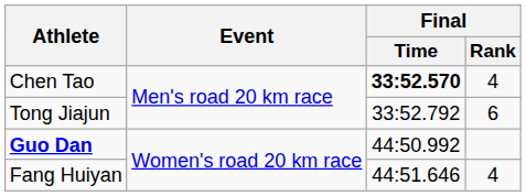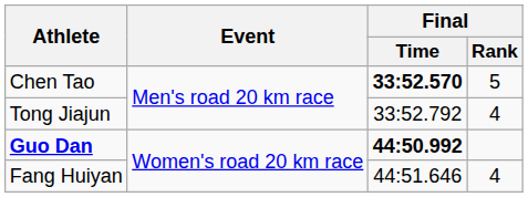Chen Tao | Final / Rank: 4 -> 5
Tong Jiajun | Final / Rank: 6 -> 4
Guo Dan | Final / Time: normal -> bold
